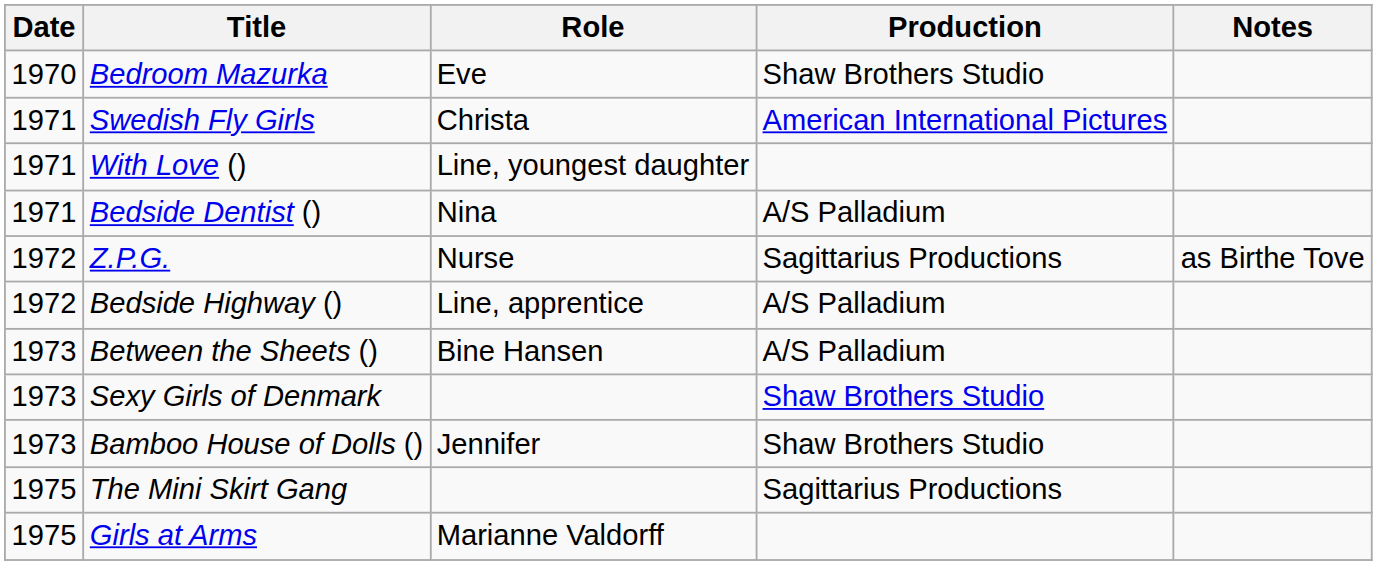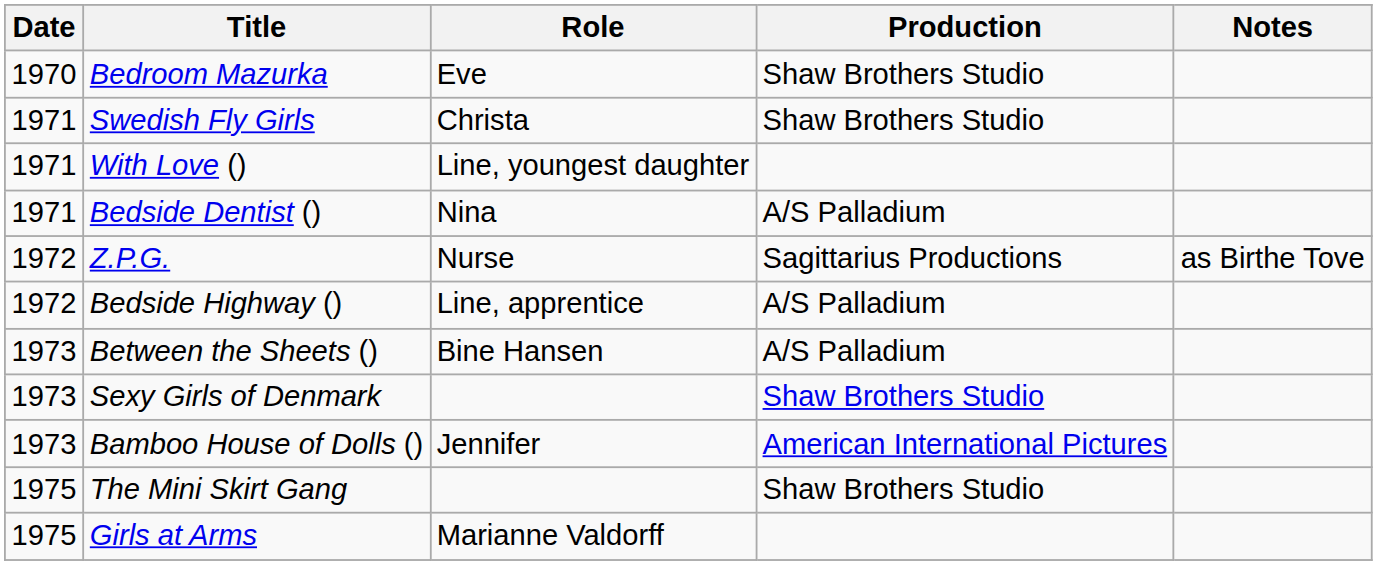Swedish Fly Girls | Production: American International Pictures -> Shaw Brothers Studio
Bamboo House of Dolls () | Production: Shaw Brothers Studio -> American International Pictures
The Mini Skirt Gang | Production: Sagittarius Productions -> Shaw Brothers Studio
